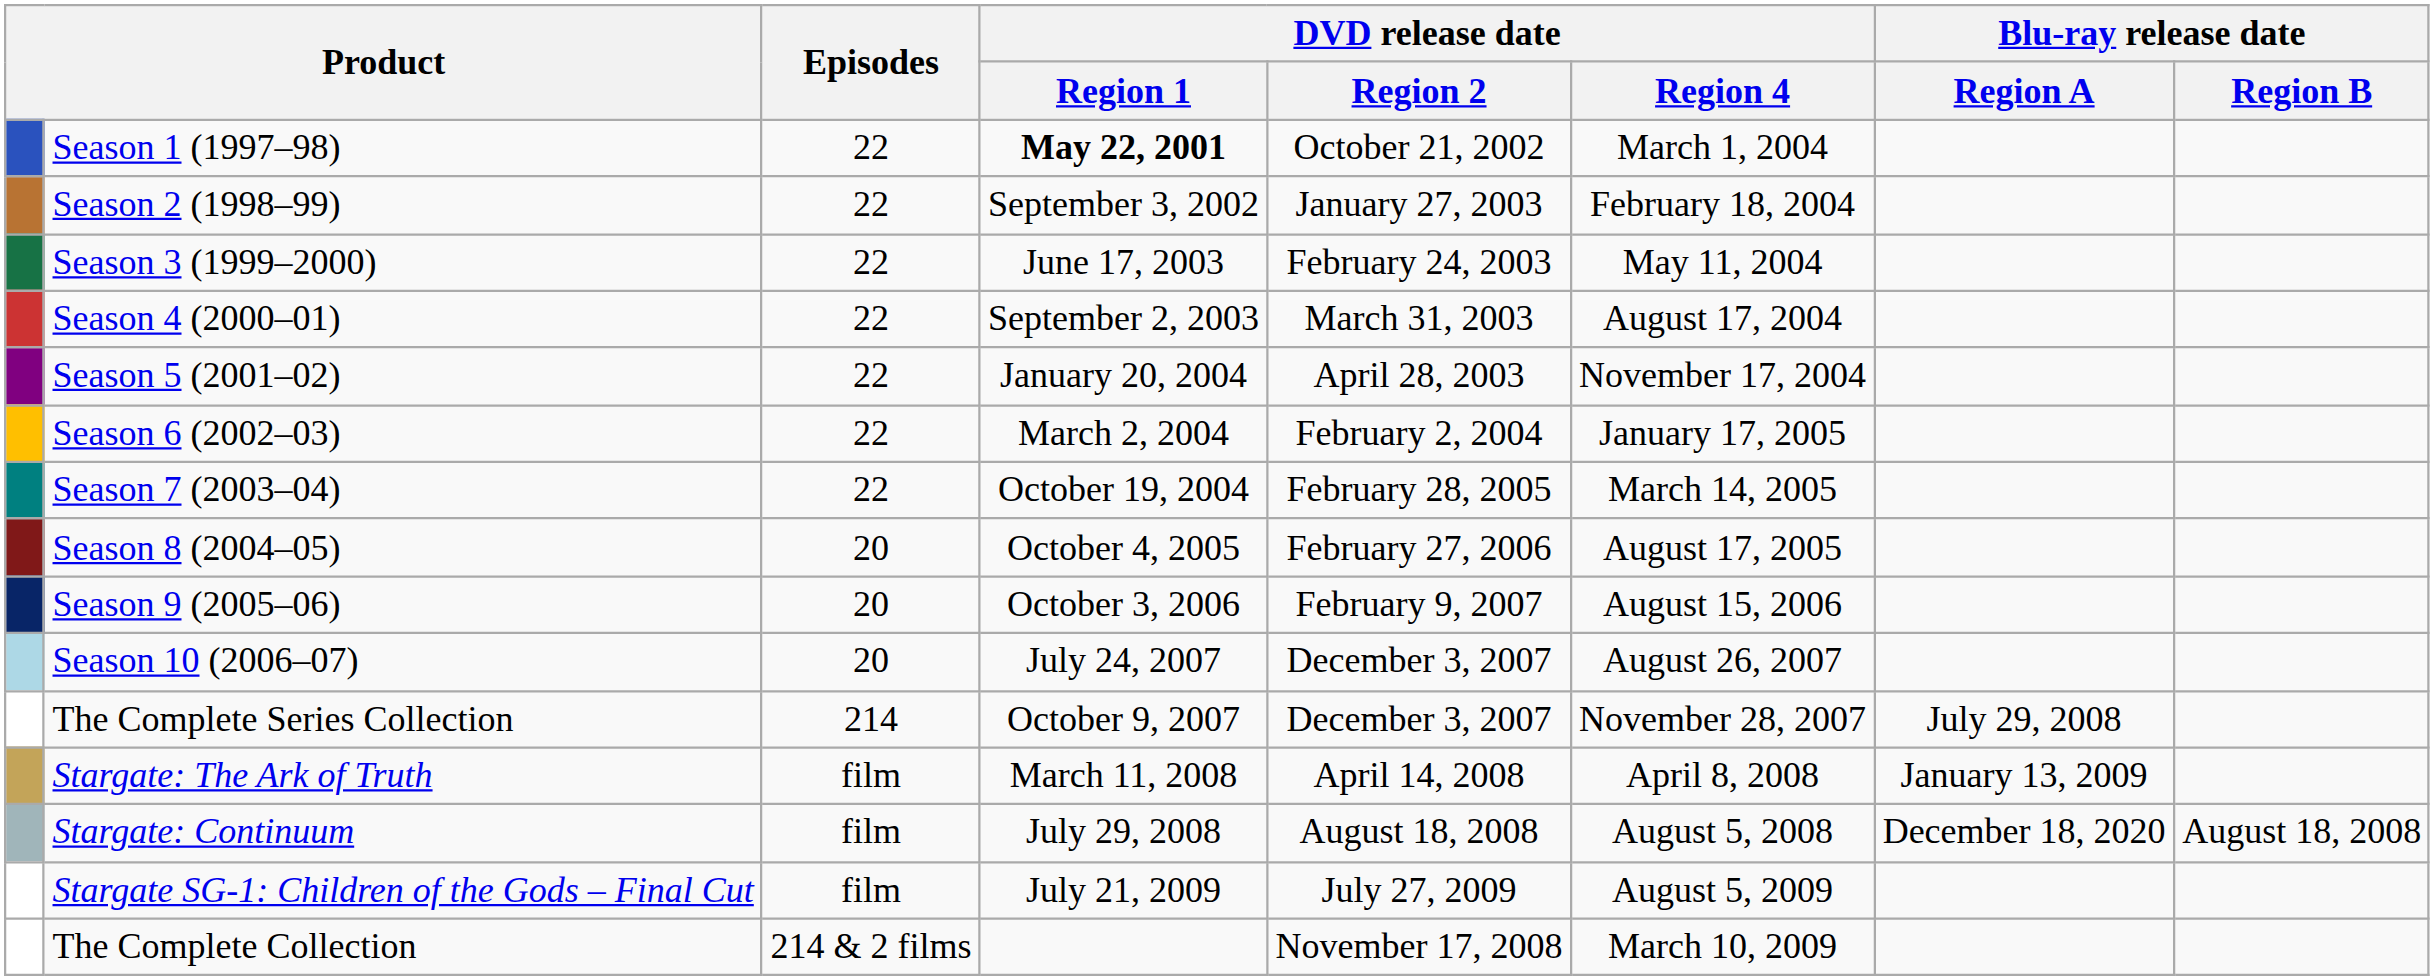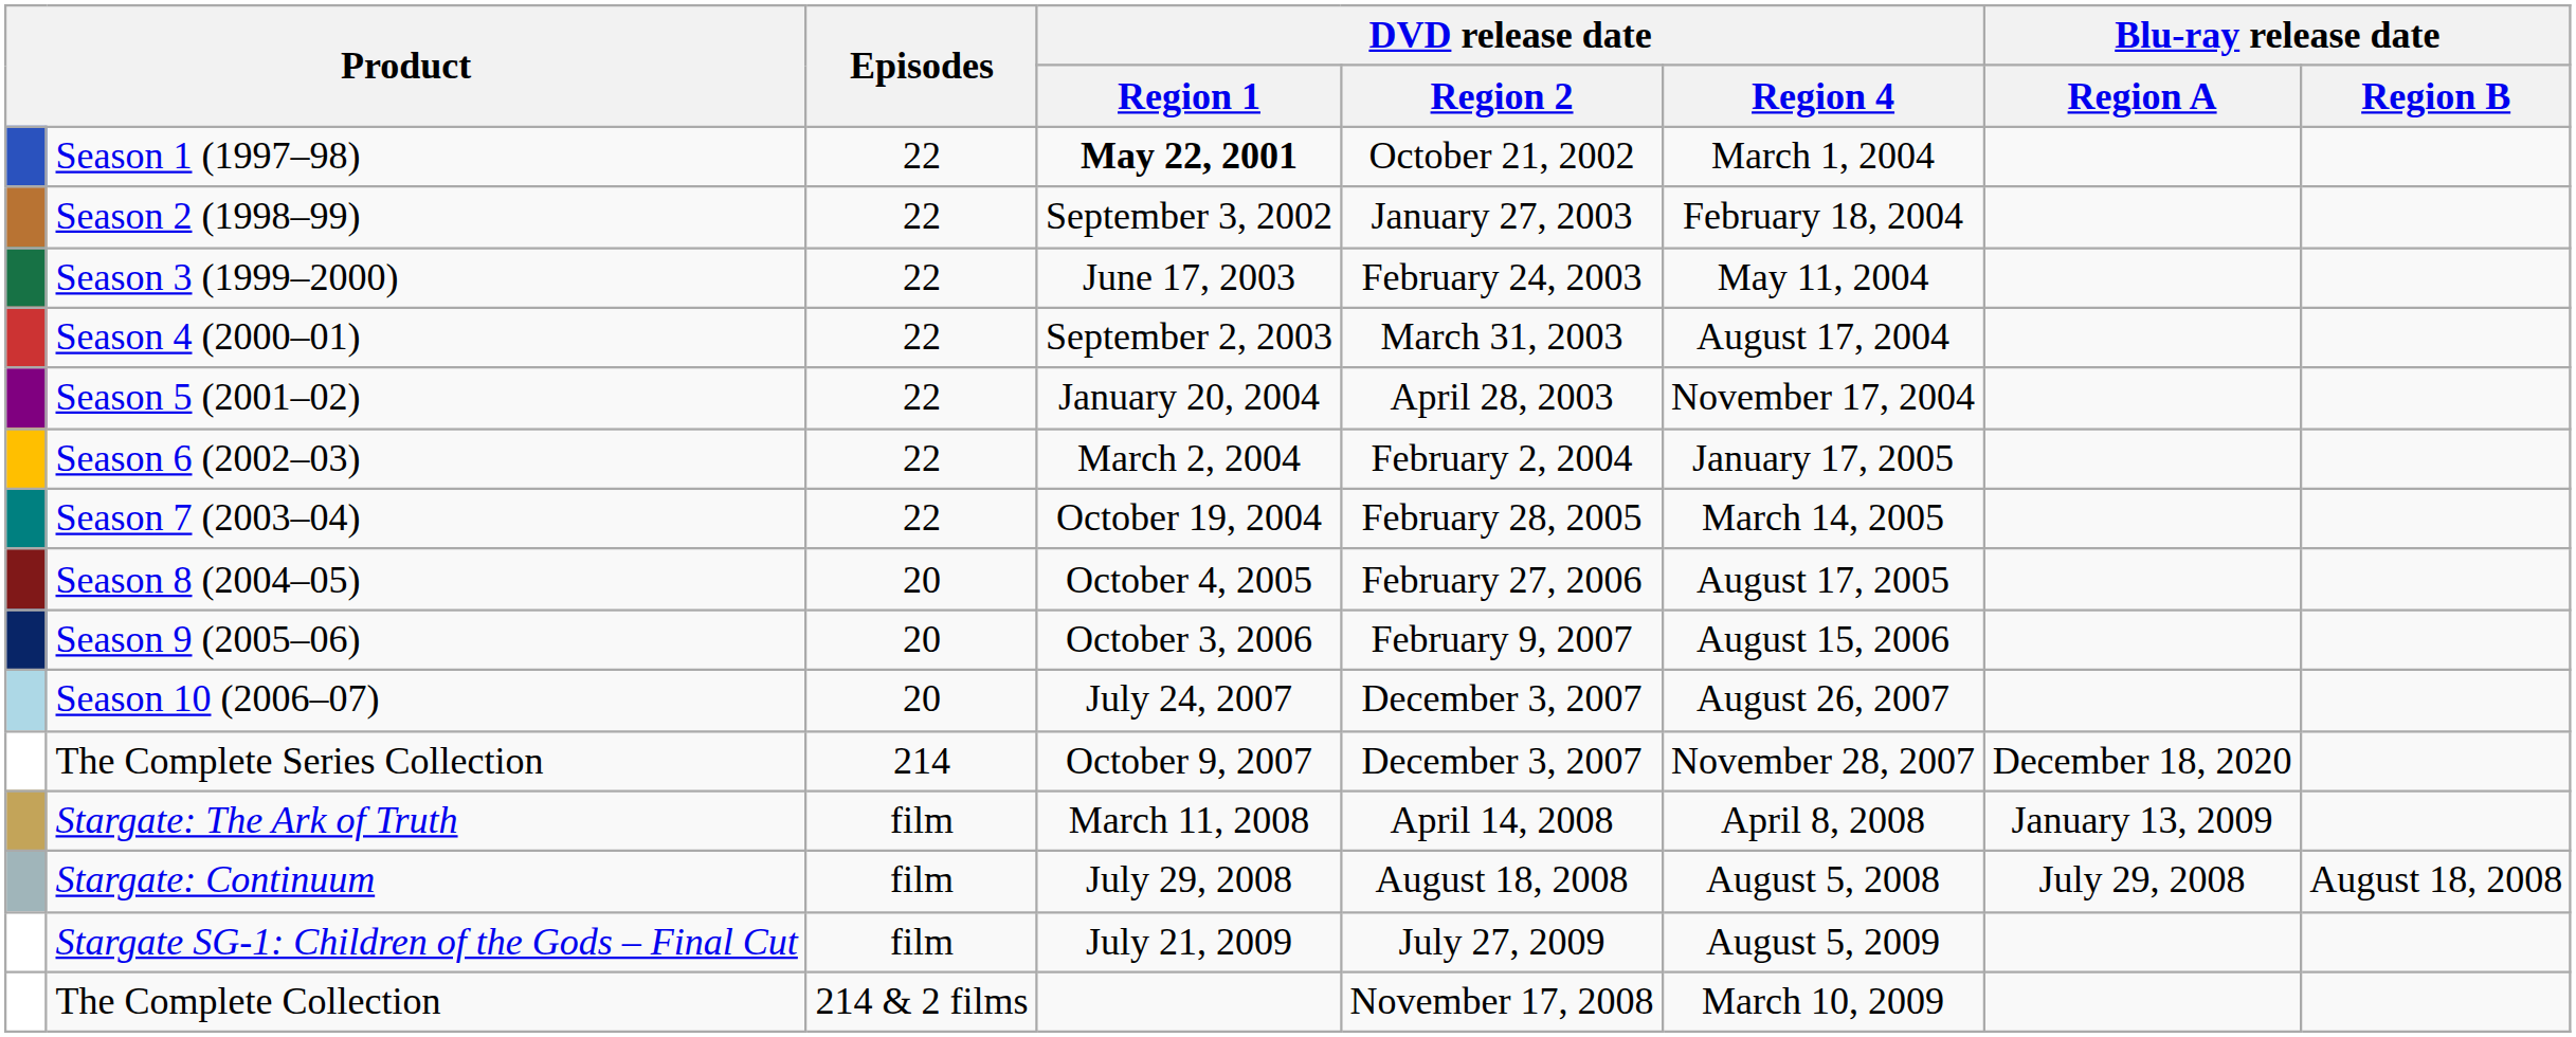The Complete Series Collection | Blu-ray release date / Region A: July 29, 2008 -> December 18, 2020
Stargate: Continuum | Blu-ray release date / Region A: December 18, 2020 -> July 29, 2008
